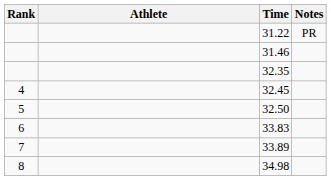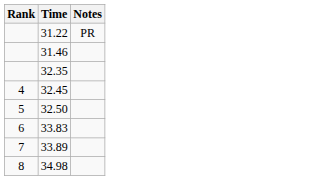- column: Athlete
